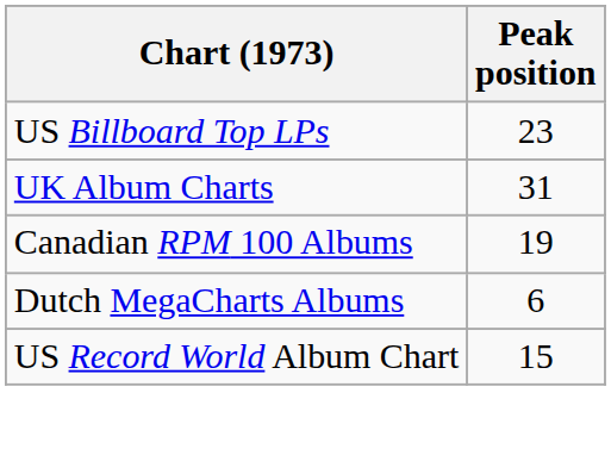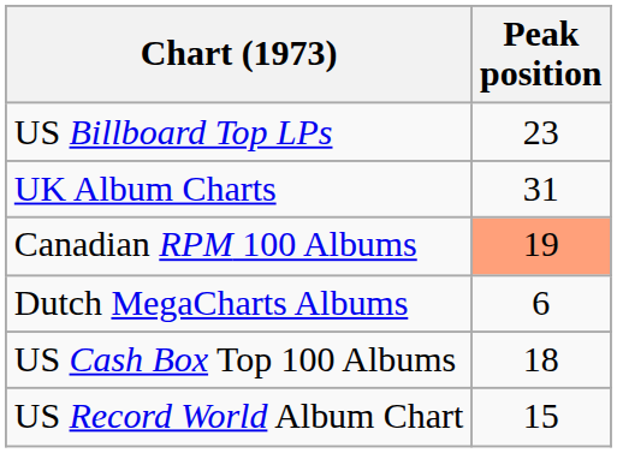Canadian RPM 100 Albums | Peak position: no background -> lightsalmon background
+ row: US Cash Box Top 100 Albums | 18
